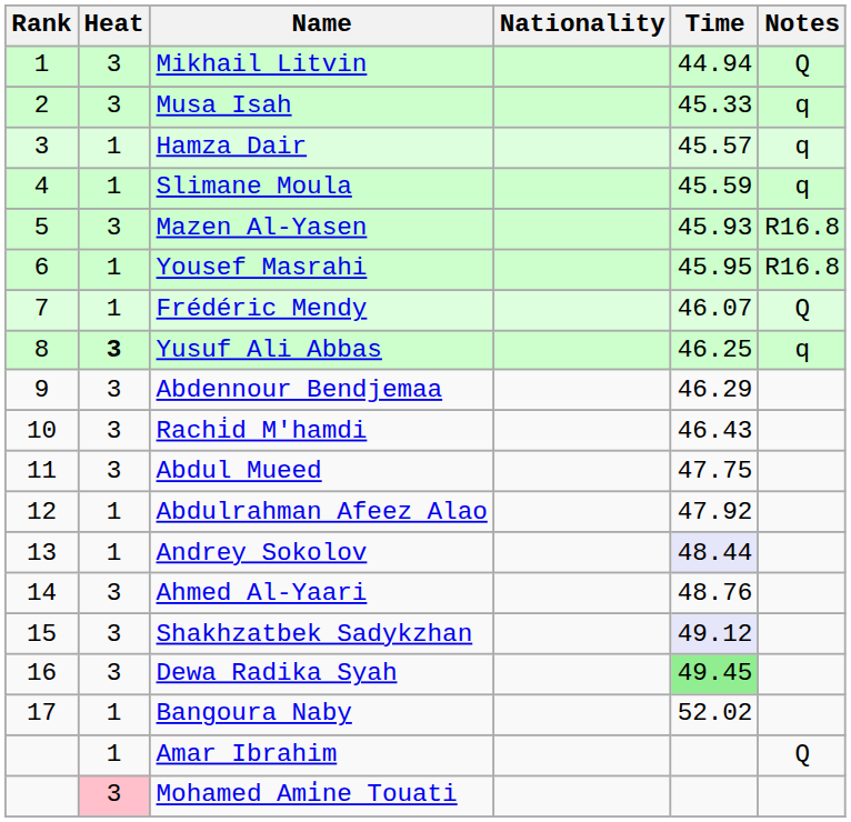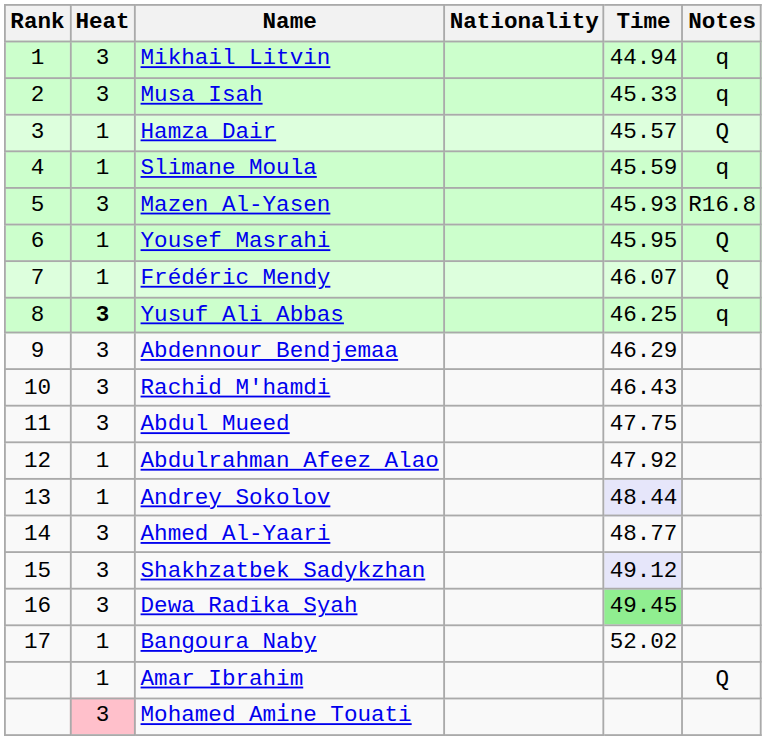Mikhail Litvin | Notes: Q -> q
Hamza Dair | Notes: q -> Q
Yousef Masrahi | Notes: R16.8 -> Q
Ahmed Al-Yaari | Time: 48.76 -> 48.77
